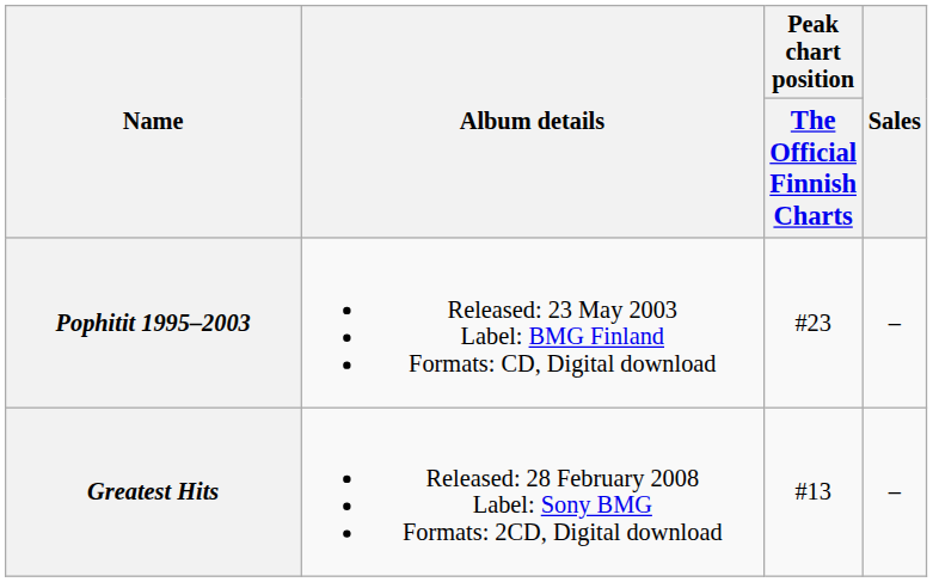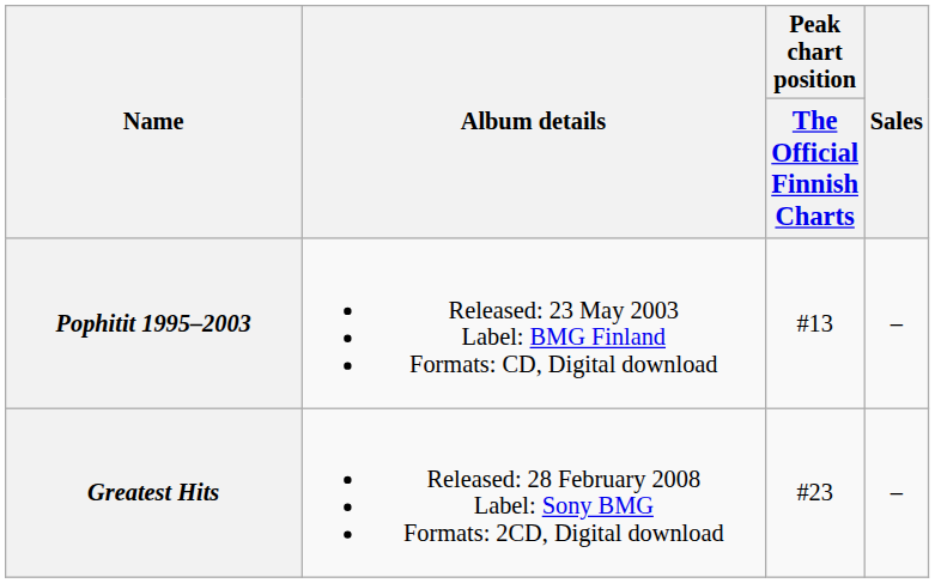Pophitit 1995–2003 | Peak chart position / The Official Finnish Charts: #23 -> #13
Greatest Hits | Peak chart position / The Official Finnish Charts: #13 -> #23
